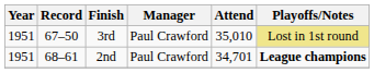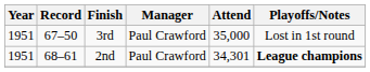3rd | Attend: 35,010 -> 35,000
3rd | Playoffs/Notes: khaki background -> no background
2nd | Attend: 34,701 -> 34,301
